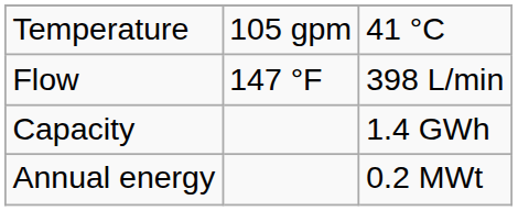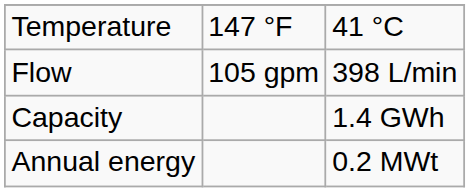Temperature | column 2: 105 gpm -> 147 °F
Flow | column 2: 147 °F -> 105 gpm
